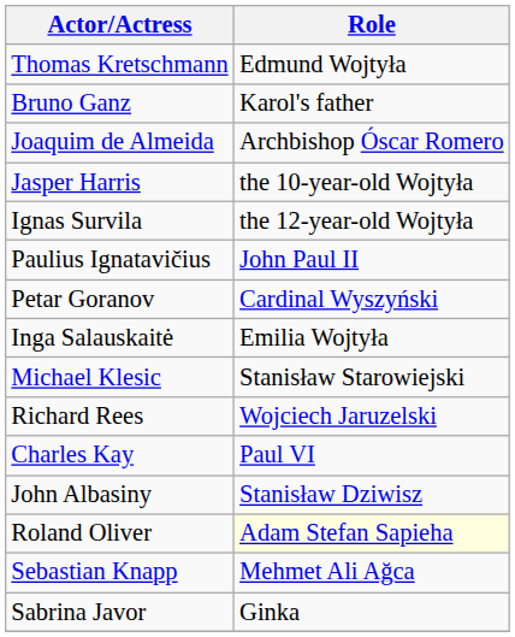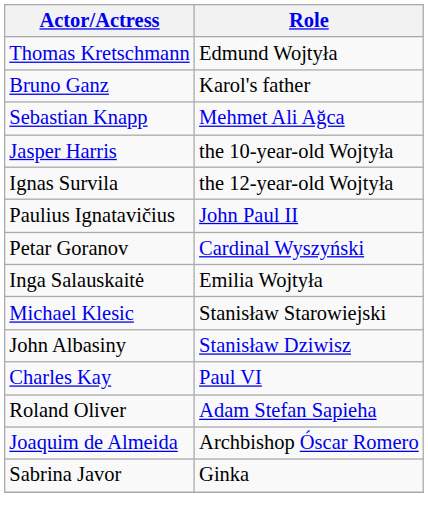rows swapped: Sebastian Knapp <-> Joaquim de Almeida
- row: Richard Rees | Wojciech Jaruzelski
rows swapped: Charles Kay <-> John Albasiny
Roland Oliver | Role: lightyellow background -> no background
